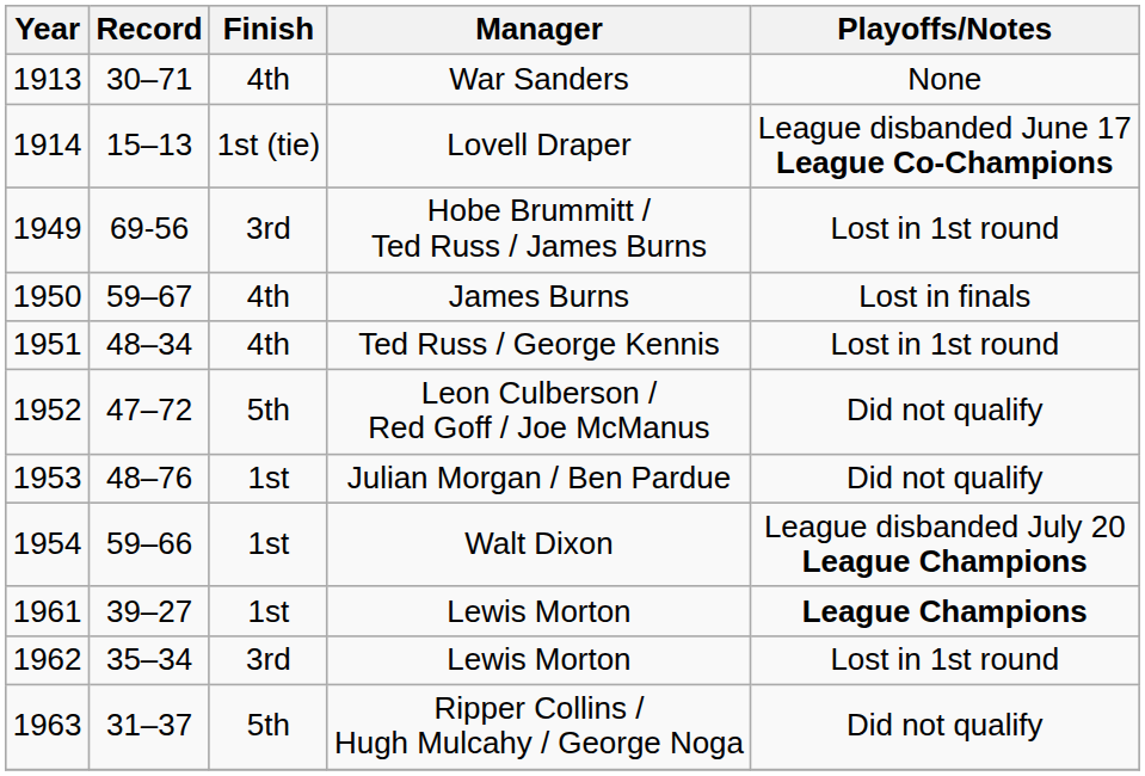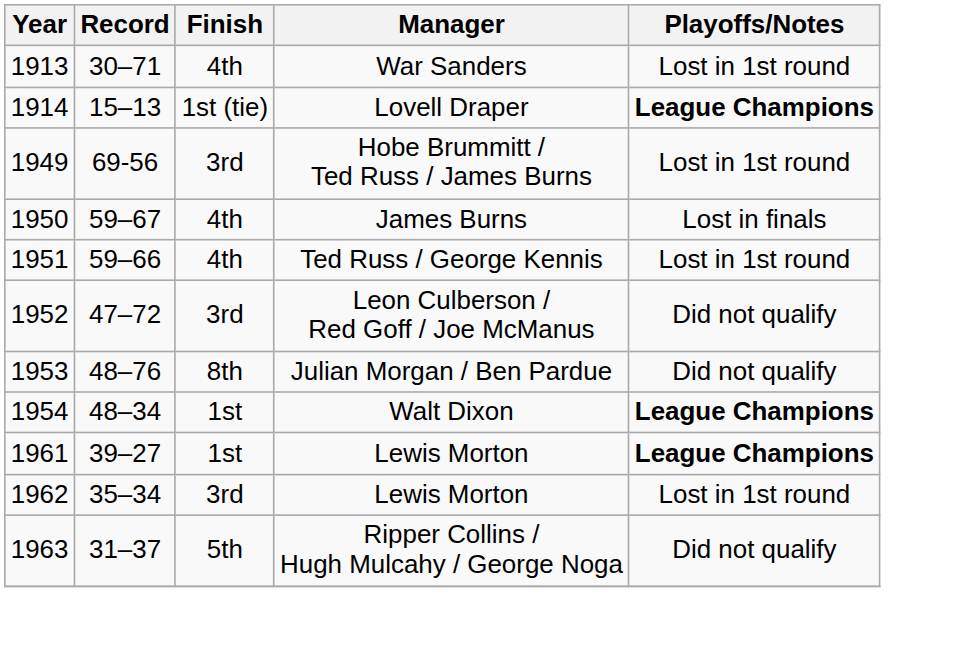War Sanders | Playoffs/Notes: None -> Lost in 1st round
Lovell Draper | Playoffs/Notes: League disbanded June 17 League Co-Champions -> League Champions
Ted Russ / George Kennis | Record: 48–34 -> 59–66
Leon Culberson / Red Goff / Joe McManus | Finish: 5th -> 3rd
Julian Morgan / Ben Pardue | Finish: 1st -> 8th
Walt Dixon | Record: 59–66 -> 48–34
Walt Dixon | Playoffs/Notes: League disbanded July 20 League Champions -> League Champions
